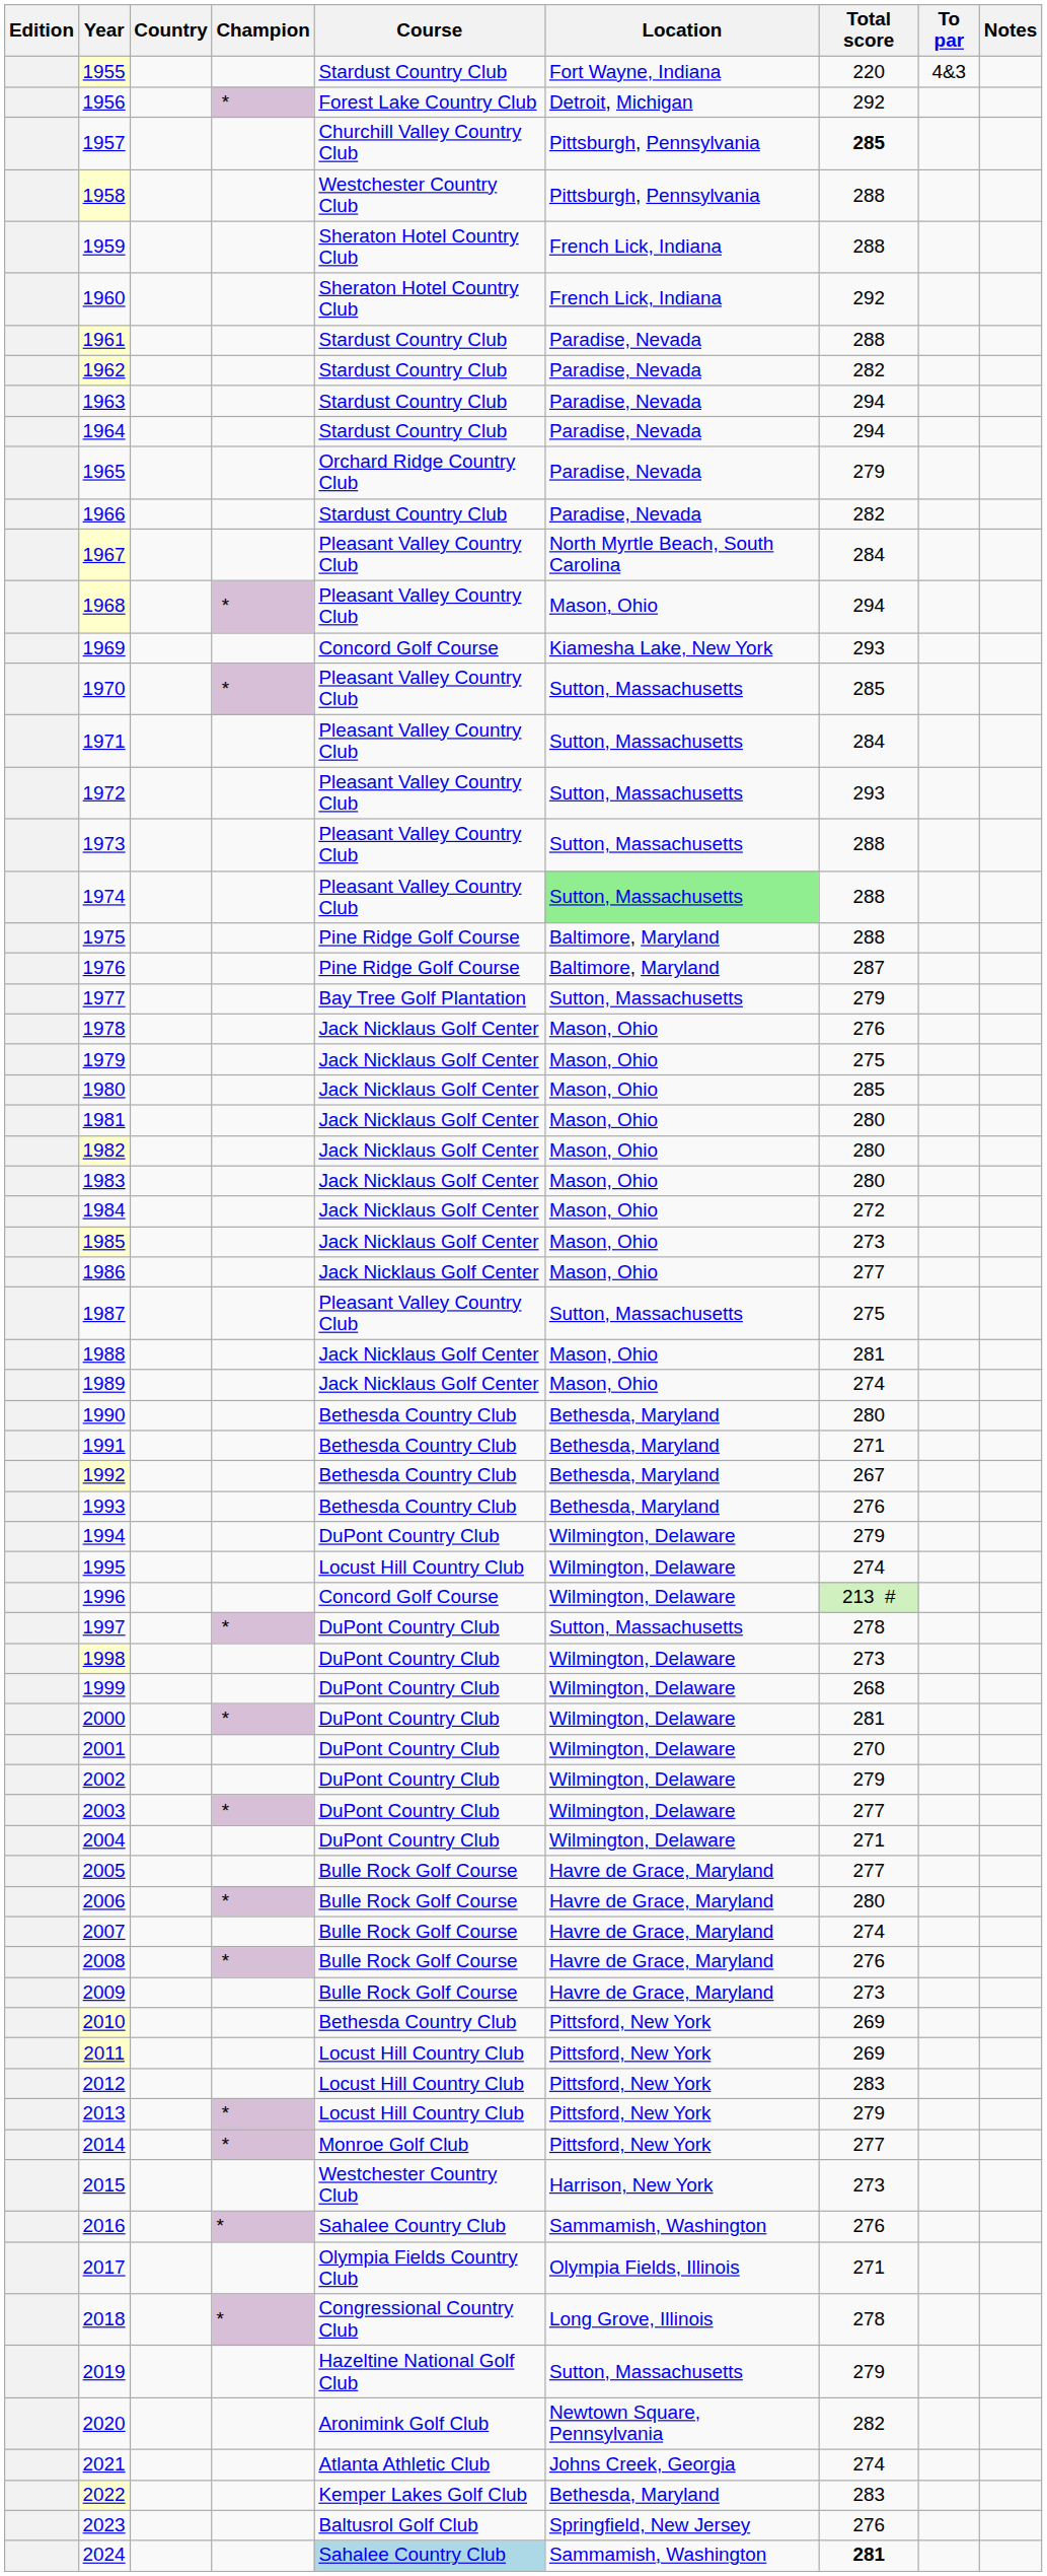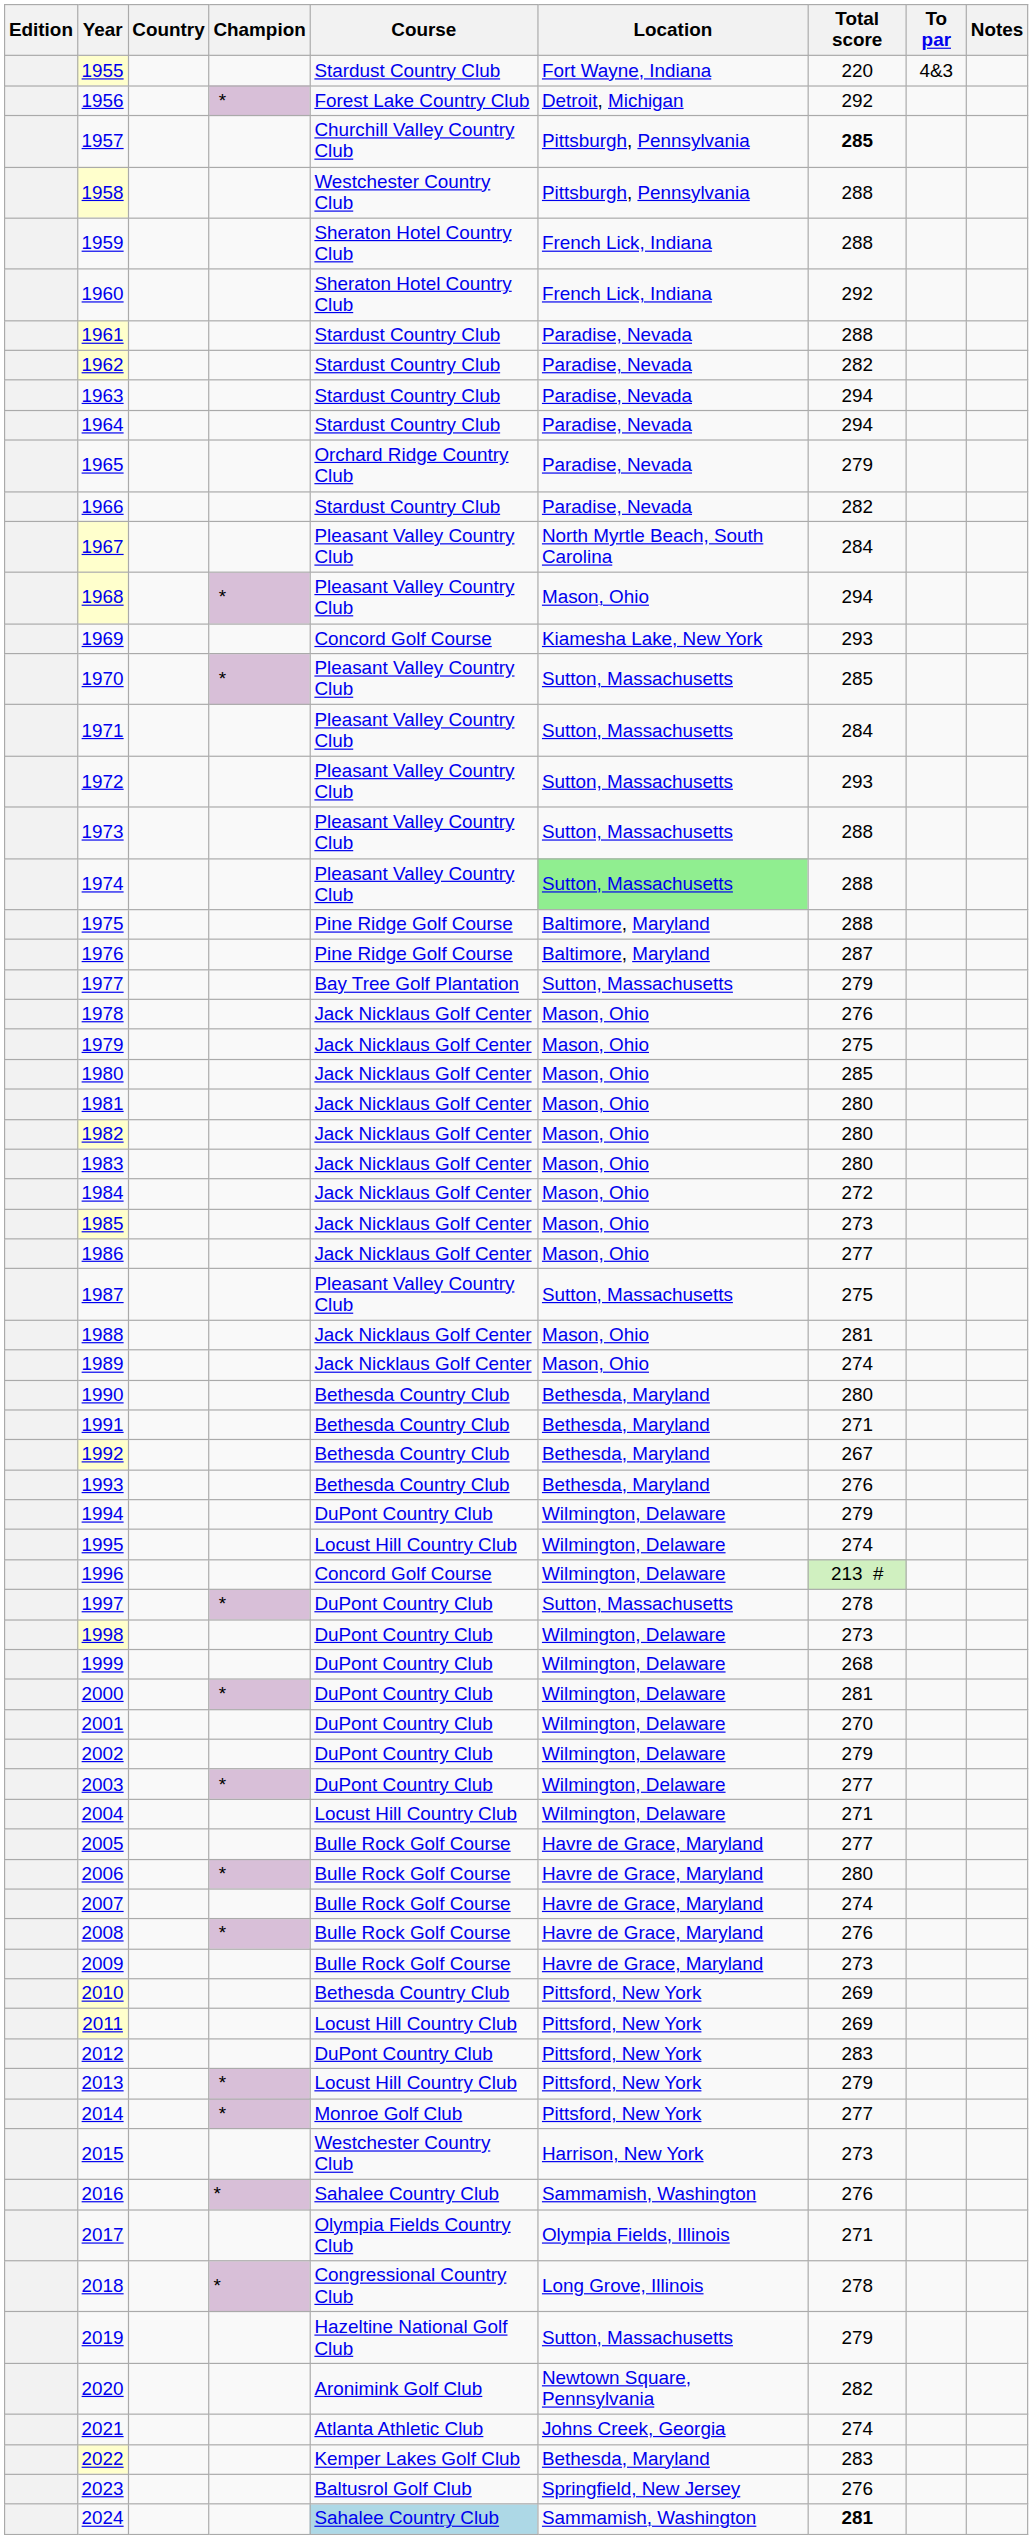2004 | Course: DuPont Country Club -> Locust Hill Country Club
2012 | Course: Locust Hill Country Club -> DuPont Country Club
